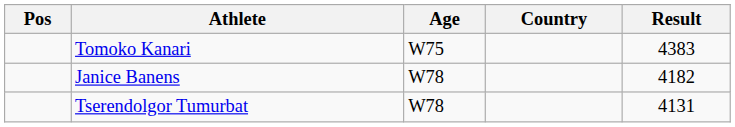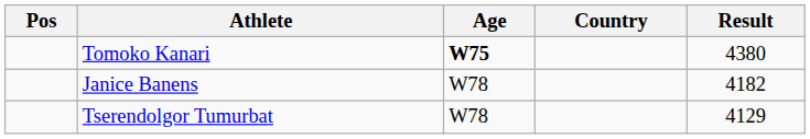Tomoko Kanari | Age: normal -> bold
Tomoko Kanari | Result: 4383 -> 4380
Tserendolgor Tumurbat | Result: 4131 -> 4129
